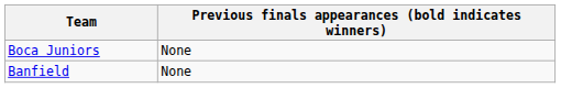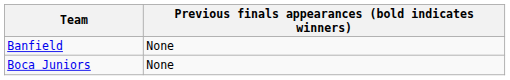rows swapped: Boca Juniors <-> Banfield
